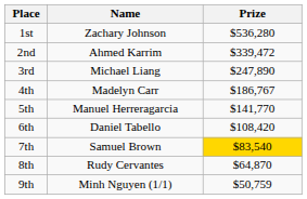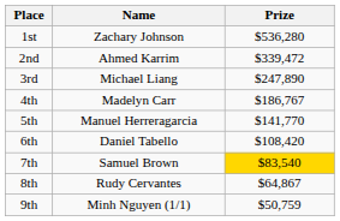8th | Prize: $64,870 -> $64,867
